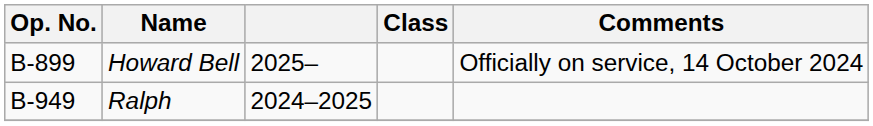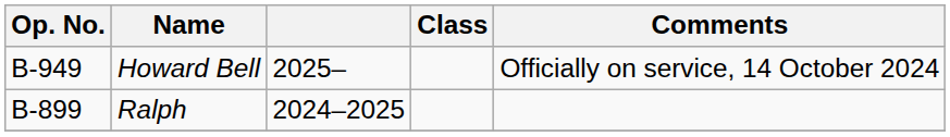Howard Bell | Op. No.: B-899 -> B-949
Ralph | Op. No.: B-949 -> B-899
